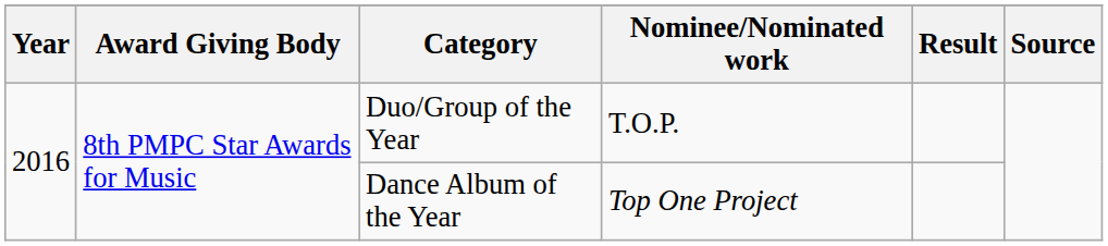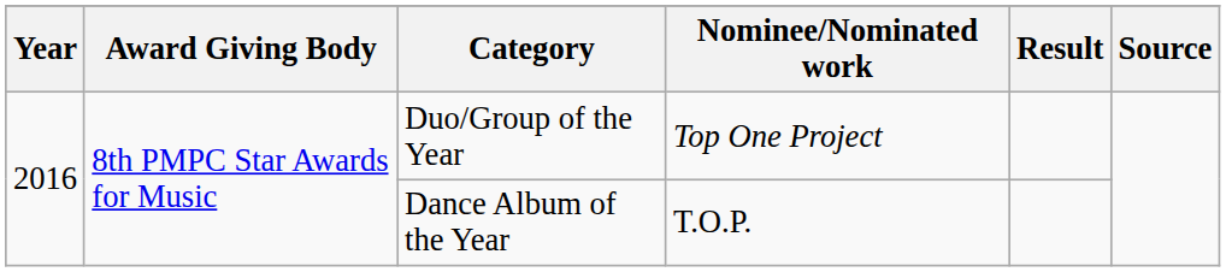Duo/Group of the Year | Nominee/Nominated work: T.O.P. -> Top One Project
Dance Album of the Year | Nominee/Nominated work: Top One Project -> T.O.P.
